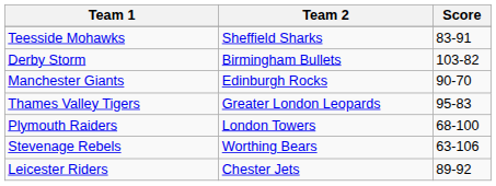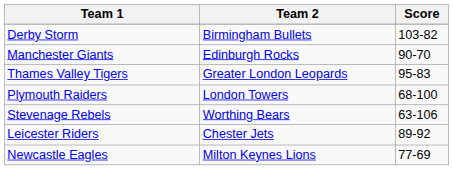- row: Teesside Mohawks | Sheffield Sharks | 83-91
+ row: Newcastle Eagles | Milton Keynes Lions | 77-69
